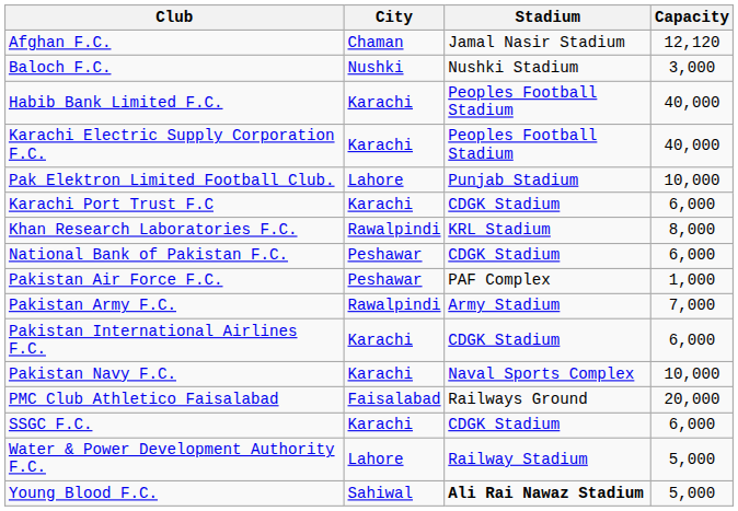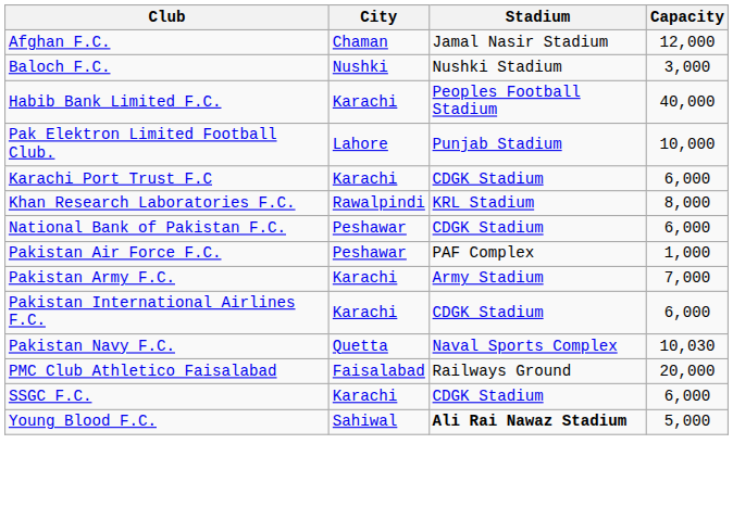Afghan F.C. | Capacity: 12,120 -> 12,000
- row: Karachi Electric Supply Corporation F.C. | Karachi | Peoples Football Stadium | 40,000
Pakistan Army F.C. | City: Rawalpindi -> Karachi
Pakistan Navy F.C. | City: Karachi -> Quetta
Pakistan Navy F.C. | Capacity: 10,000 -> 10,030
- row: Water & Power Development Authority F.C. | Lahore | Railway Stadium | 5,000
